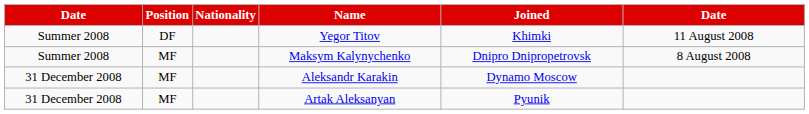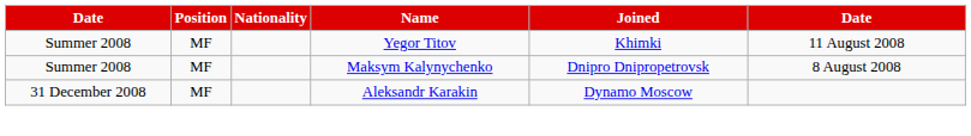Yegor Titov | Position: DF -> MF
- row: 31 December 2008 | MF | Artak Aleksanyan | Pyunik
